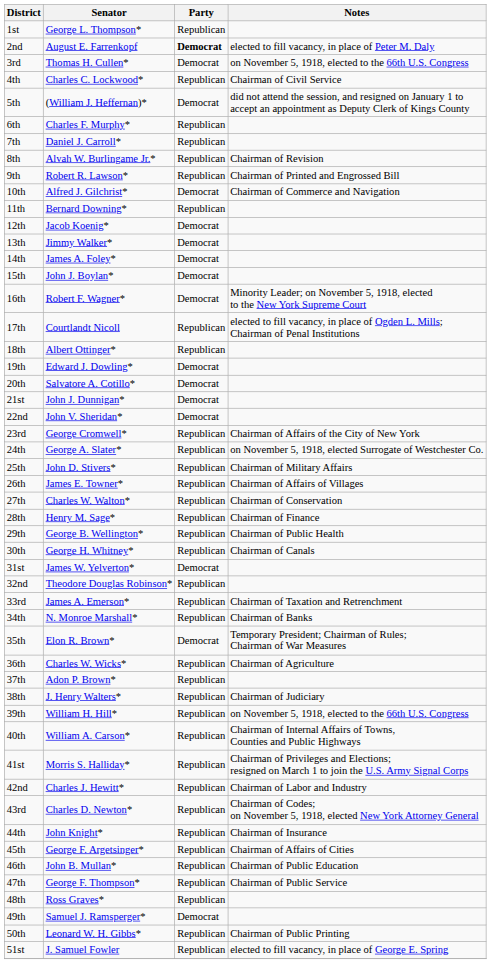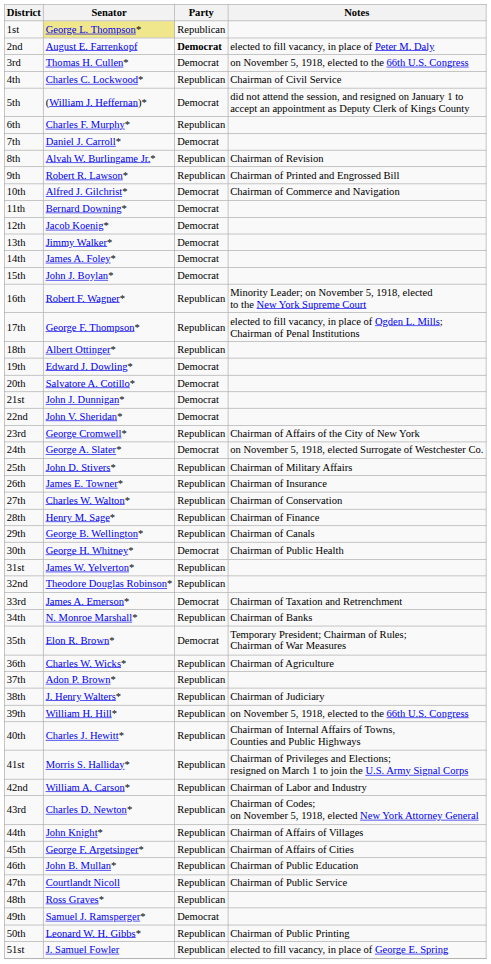1st | Senator: no background -> khaki background
7th | Party: Republican -> Democrat
11th | Party: Republican -> Democrat
16th | Party: Democrat -> Republican
17th | Senator: Courtlandt Nicoll -> George F. Thompson*
24th | Party: Republican -> Democrat
26th | Notes: Chairman of Affairs of Villages -> Chairman of Insurance
29th | Notes: Chairman of Public Health -> Chairman of Canals
30th | Party: Republican -> Democrat
30th | Notes: Chairman of Canals -> Chairman of Public Health
31st | Party: Democrat -> Republican
33rd | Party: Republican -> Democrat
40th | Senator: William A. Carson* -> Charles J. Hewitt*
42nd | Senator: Charles J. Hewitt* -> William A. Carson*
44th | Notes: Chairman of Insurance -> Chairman of Affairs of Villages
47th | Senator: George F. Thompson* -> Courtlandt Nicoll
